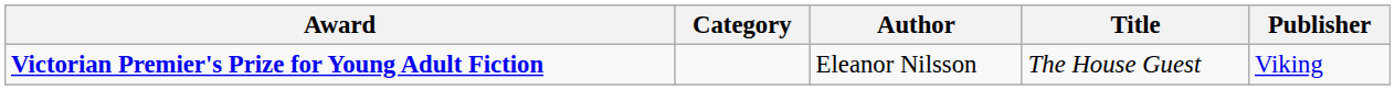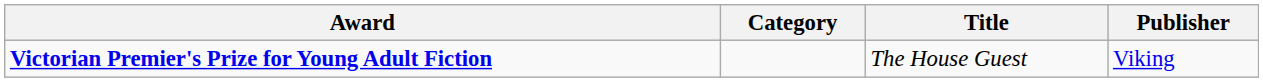- column: Author | Eleanor Nilsson
